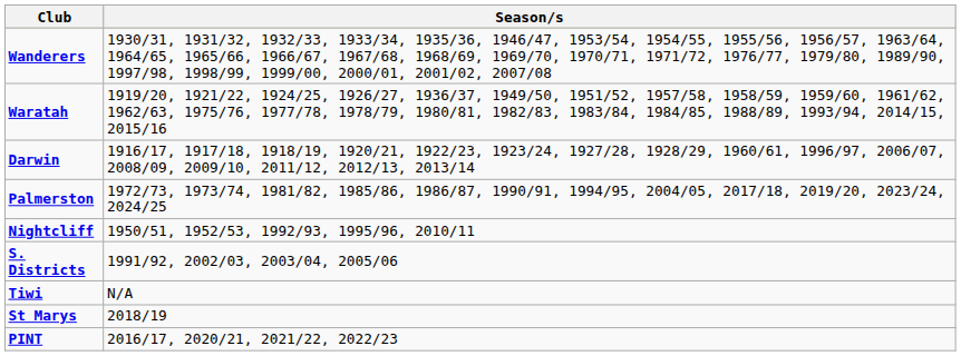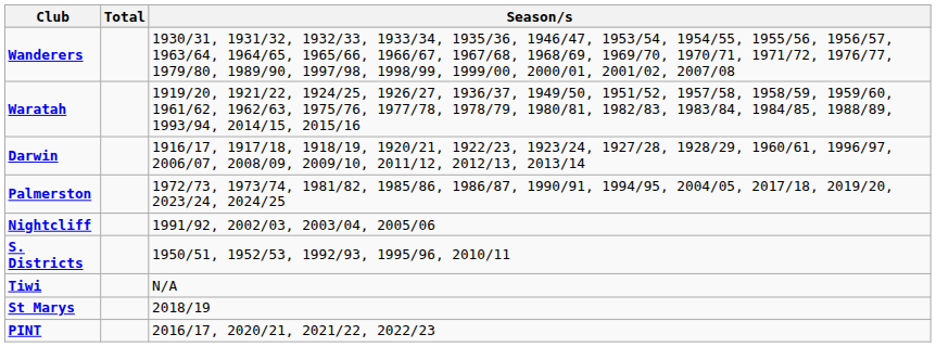+ column: Total
Nightcliff | Season/s: 1950/51, 1952/53, 1992/93, 1995/96, 2010/11 -> 1991/92, 2002/03, 2003/04, 2005/06
S. Districts | Season/s: 1991/92, 2002/03, 2003/04, 2005/06 -> 1950/51, 1952/53, 1992/93, 1995/96, 2010/11
